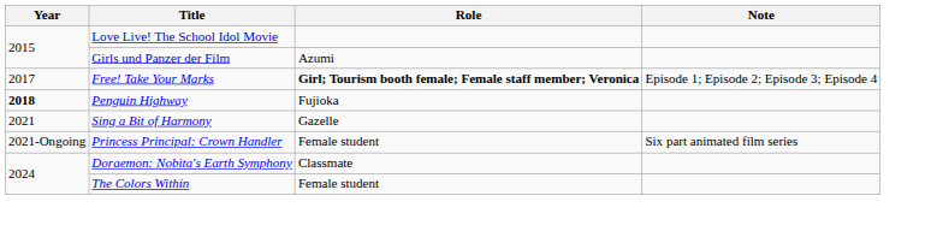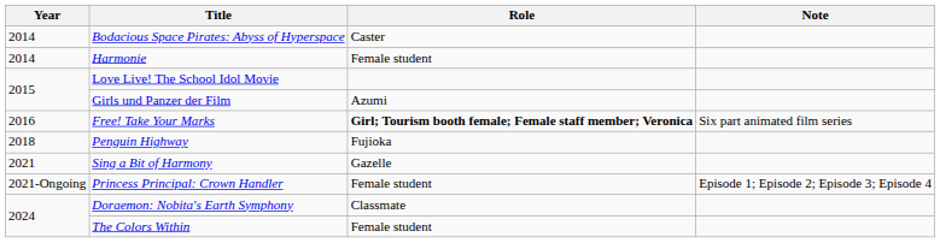+ row: 2014 | Bodacious Space Pirates: Abyss of Hyperspace | Caster
+ row: 2014 | Harmonie | Female student
Free! Take Your Marks | Year: 2017 -> 2016
Free! Take Your Marks | Note: Episode 1; Episode 2; Episode 3; Episode 4 -> Six part animated film series
Penguin Highway | Year: bold -> normal
Princess Principal: Crown Handler | Note: Six part animated film series -> Episode 1; Episode 2; Episode 3; Episode 4
